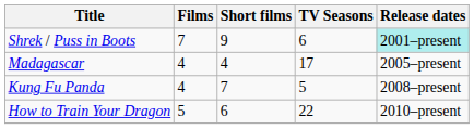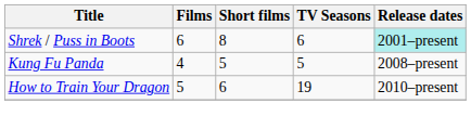Shrek / Puss in Boots | Films: 7 -> 6
Shrek / Puss in Boots | Short films: 9 -> 8
- row: Madagascar | 4 | 4 | 17 | 2005–present
Kung Fu Panda | Short films: 7 -> 5
How to Train Your Dragon | TV Seasons: 22 -> 19
